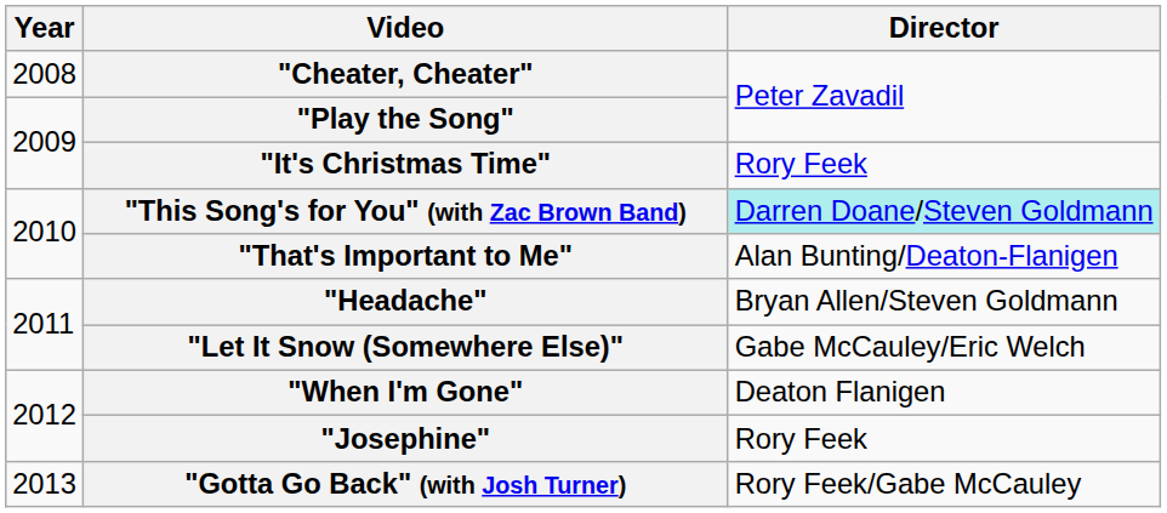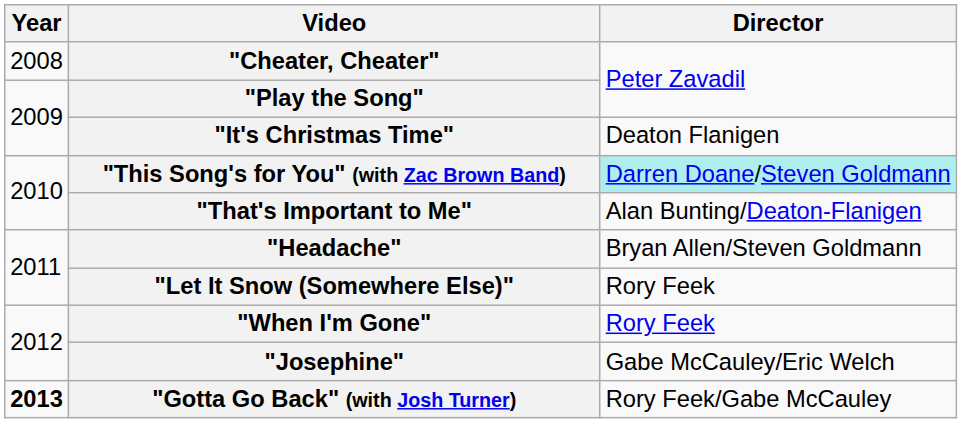"It's Christmas Time" | Director: Rory Feek -> Deaton Flanigen
"Let It Snow (Somewhere Else)" | Director: Gabe McCauley/Eric Welch -> Rory Feek
"When I'm Gone" | Director: Deaton Flanigen -> Rory Feek
"Josephine" | Director: Rory Feek -> Gabe McCauley/Eric Welch
"Gotta Go Back" (with Josh Turner) | Year: normal -> bold
